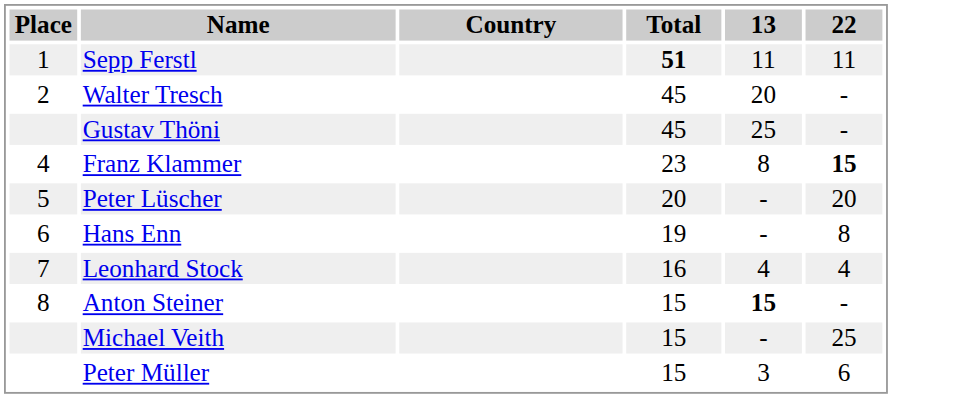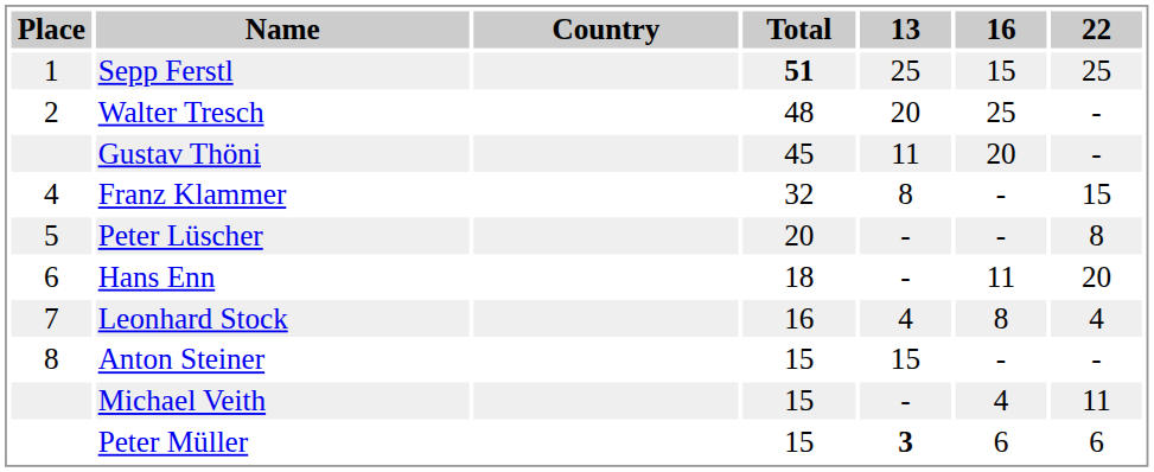+ column: 16 | 15 | 25 | 20 | - | - | 11 | 8 | - | 4 | 6
Sepp Ferstl | 13: 11 -> 25
Sepp Ferstl | 22: 11 -> 25
Walter Tresch | Total: 45 -> 48
Gustav Thöni | 13: 25 -> 11
Franz Klammer | Total: 23 -> 32
Franz Klammer | 22: bold -> normal
Peter Lüscher | 22: 20 -> 8
Hans Enn | Total: 19 -> 18
Hans Enn | 22: 8 -> 20
Anton Steiner | 13: bold -> normal
Michael Veith | 22: 25 -> 11
Peter Müller | 13: normal -> bold
